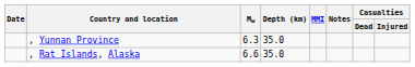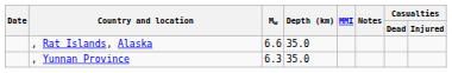rows swapped: , Rat Islands, Alaska <-> , Yunnan Province
